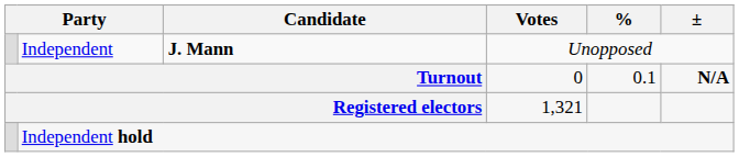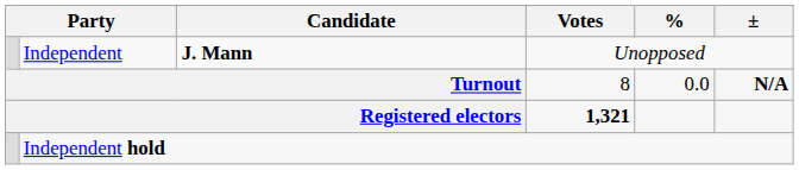Turnout | Votes: 0 -> 8
Turnout | %: 0.1 -> 0.0
Registered electors | Votes: normal -> bold
